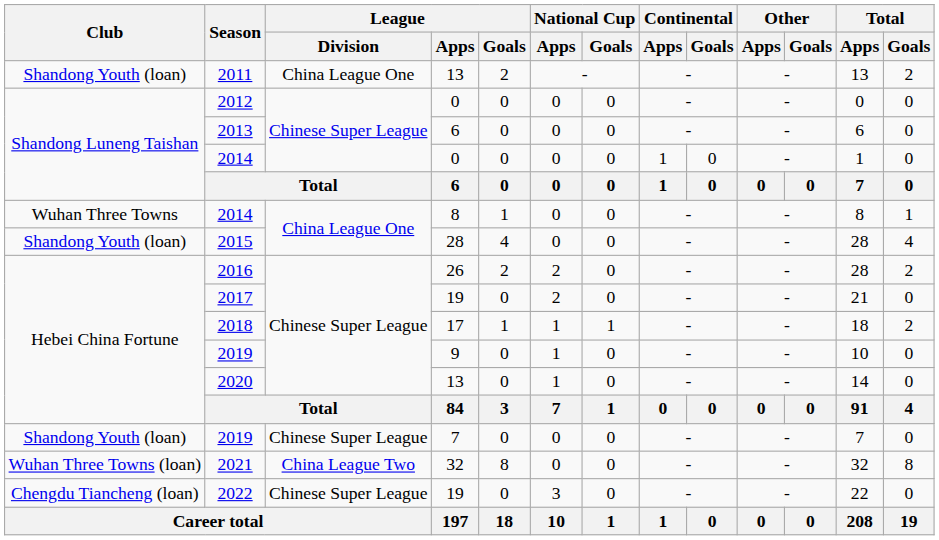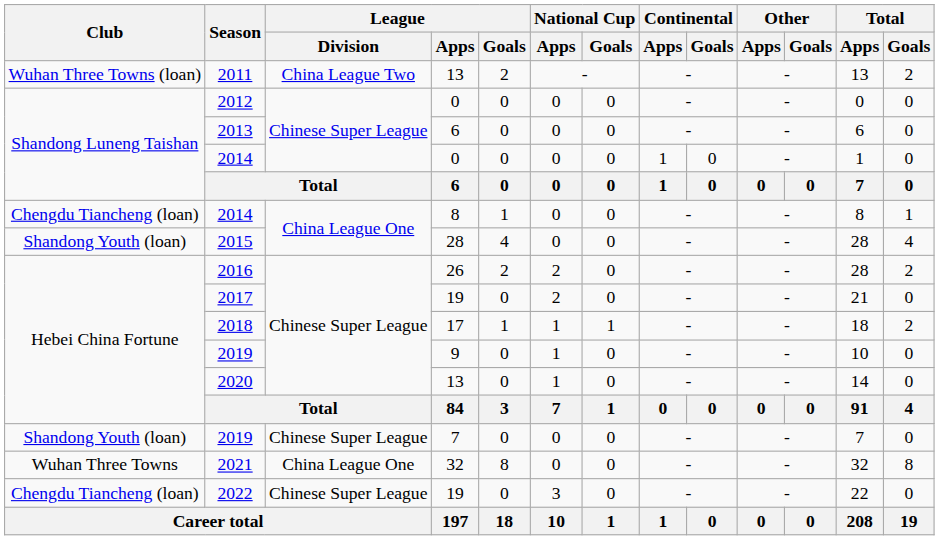2011 | Club: Shandong Youth (loan) -> Wuhan Three Towns (loan)
2011 | League / Division: China League One -> China League Two
2014 / 8 | Club: Wuhan Three Towns -> Chengdu Tiancheng (loan)
2021 | Club: Wuhan Three Towns (loan) -> Wuhan Three Towns
2021 | League / Division: China League Two -> China League One
